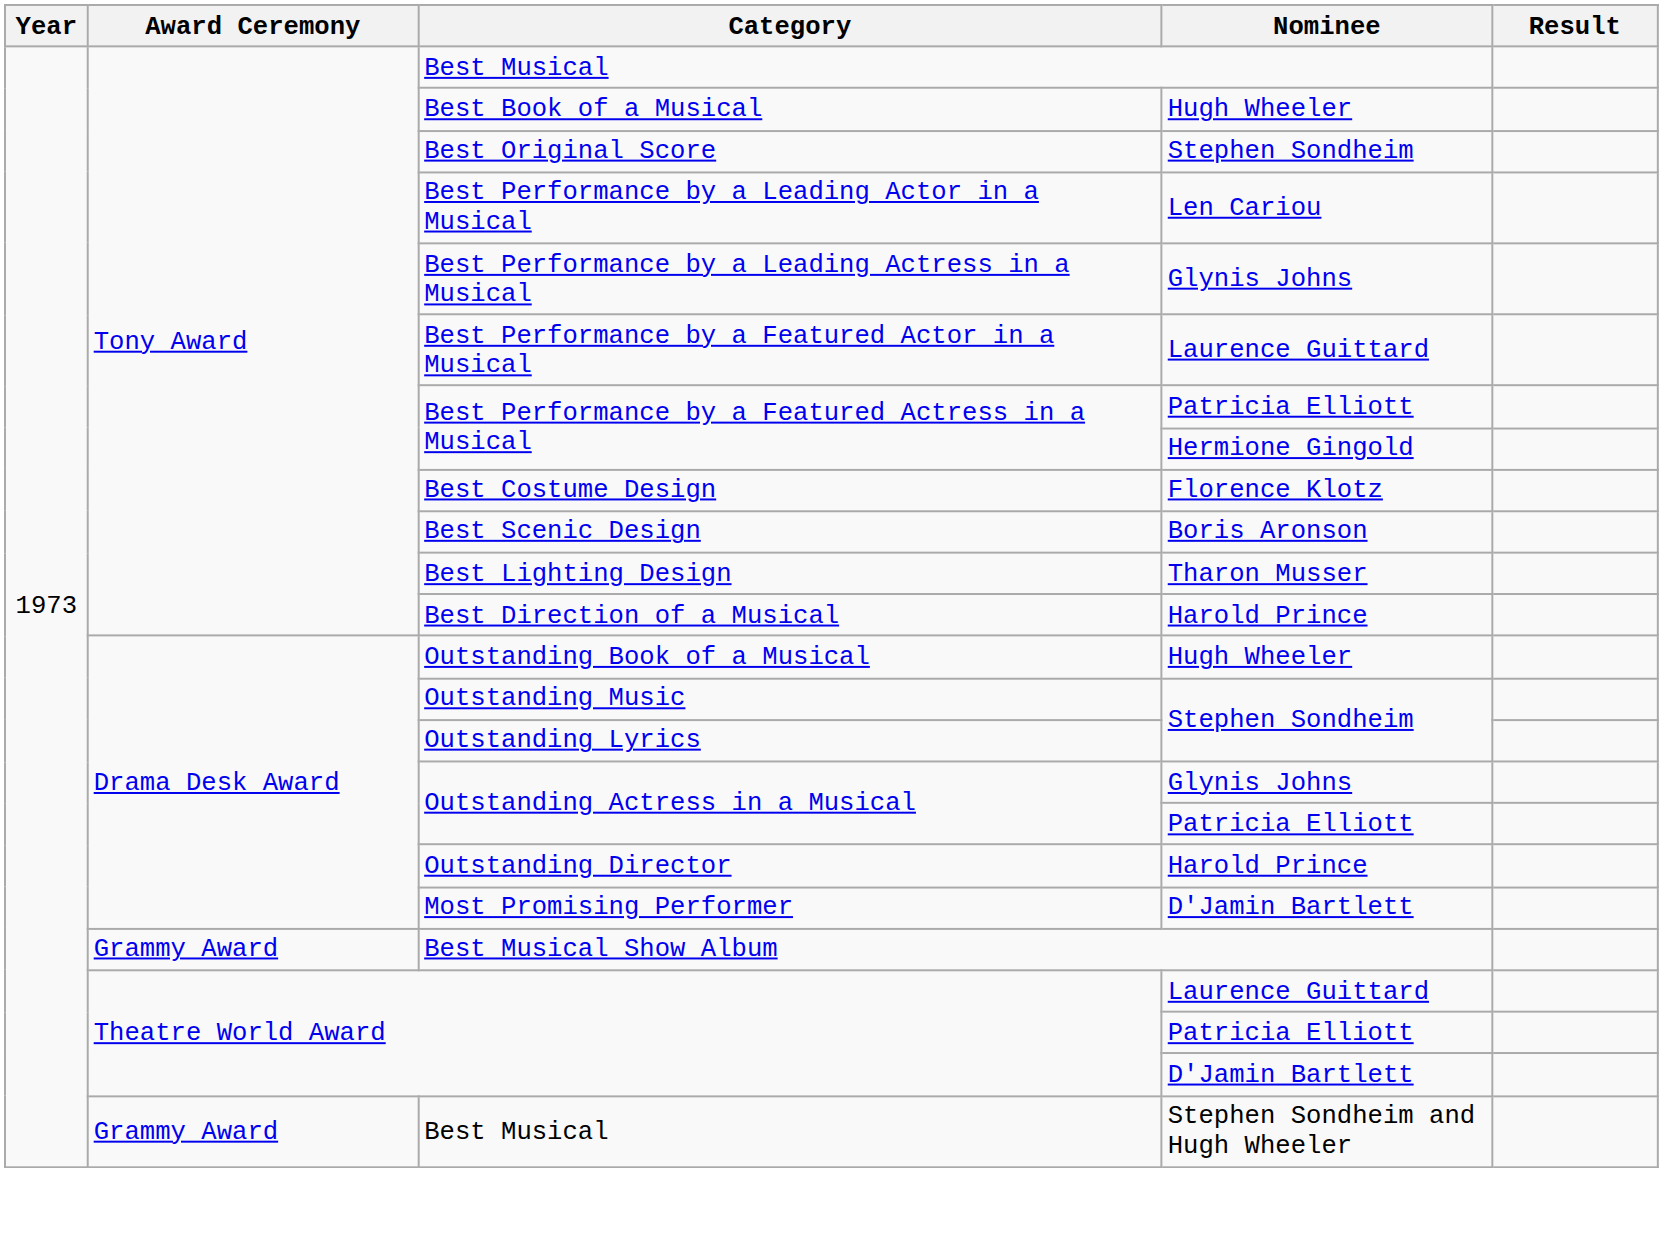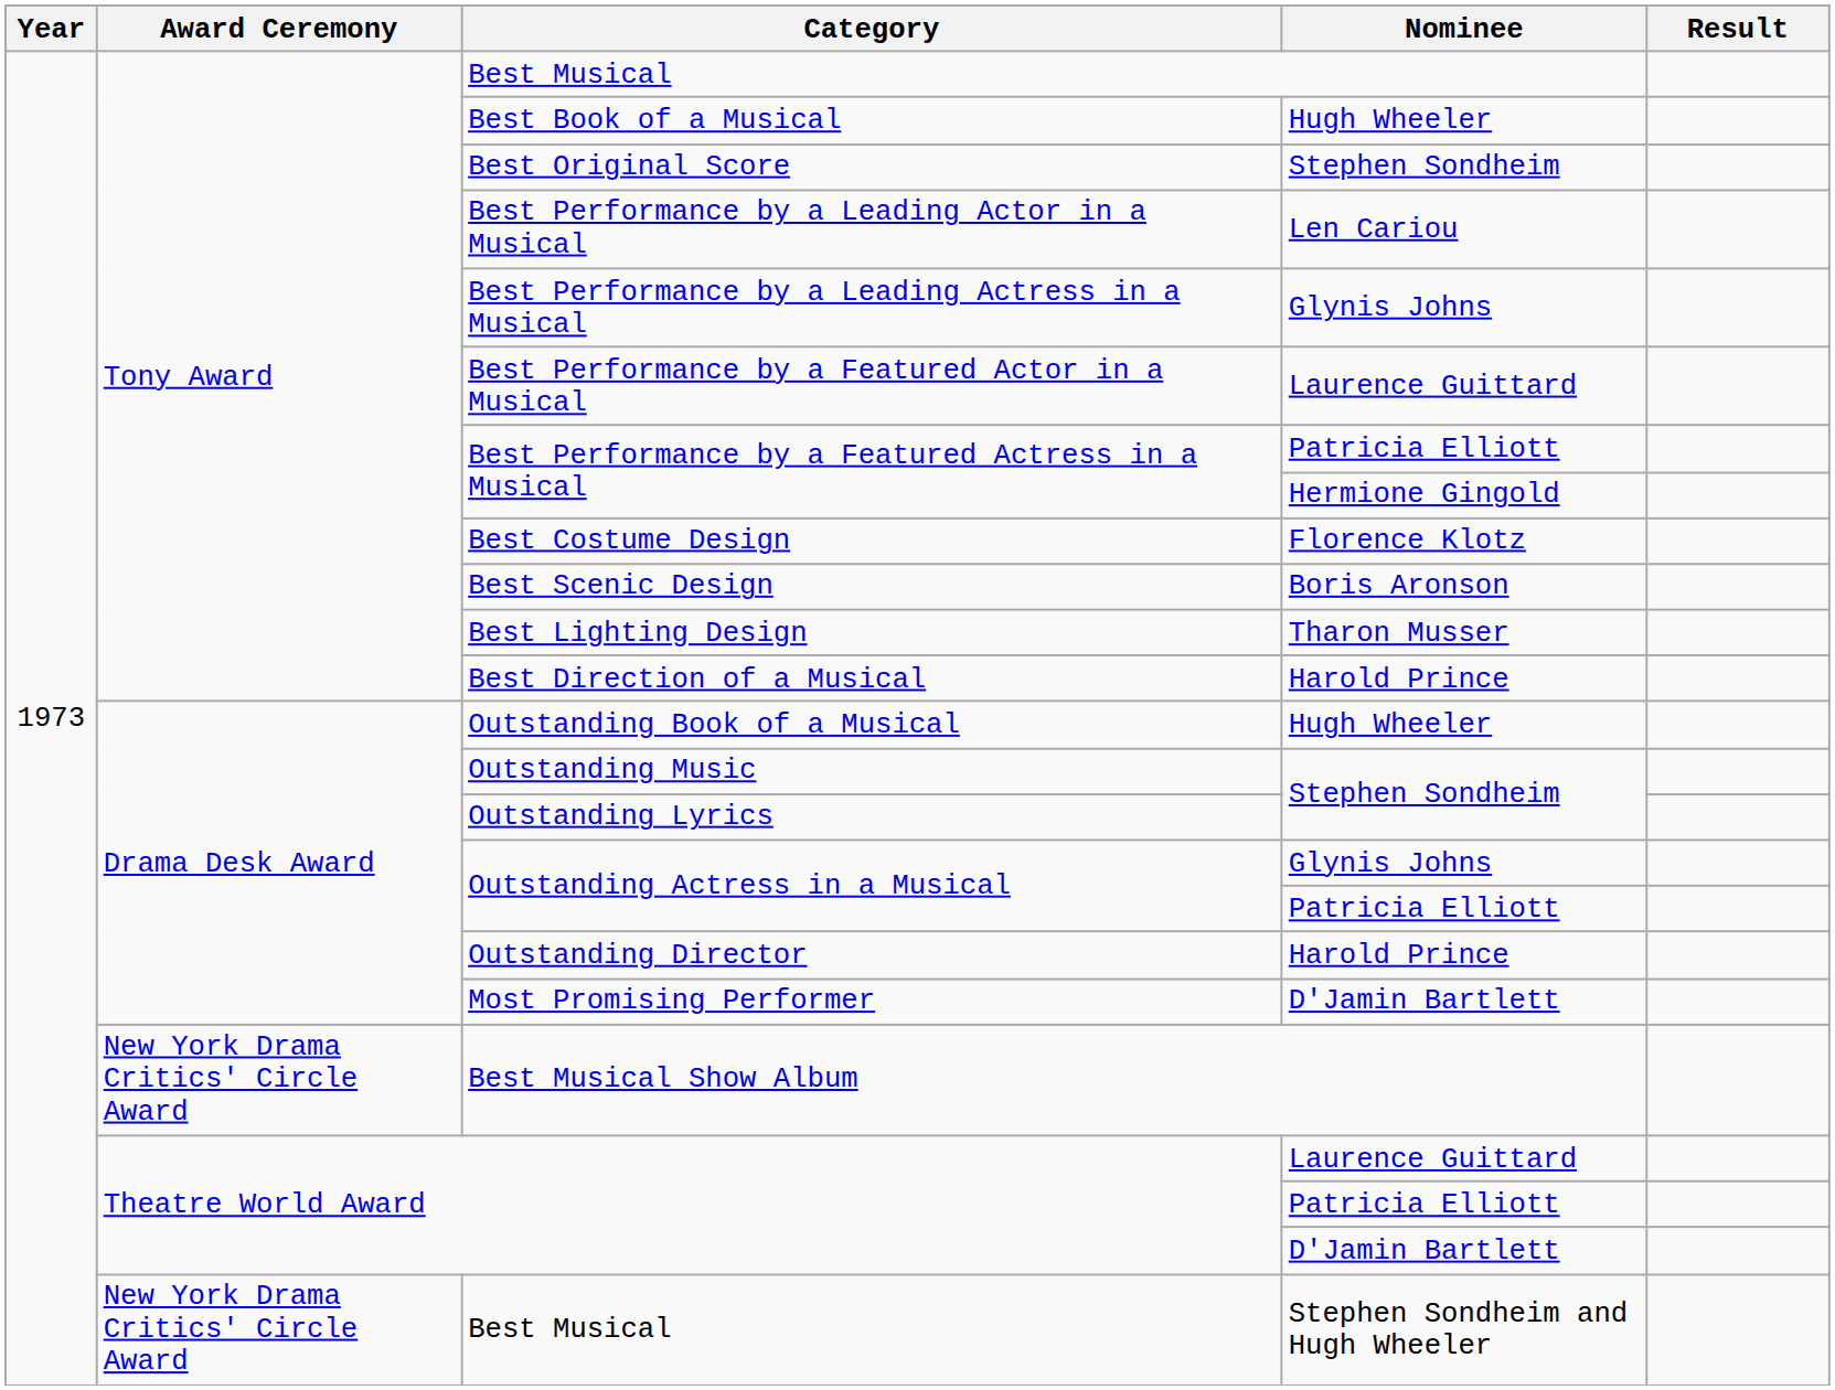Best Musical Show Album | Award Ceremony: Grammy Award -> New York Drama Critics' Circle Award
Best Musical / Stephen Sondheim and Hugh Wheeler | Award Ceremony: Grammy Award -> New York Drama Critics' Circle Award
